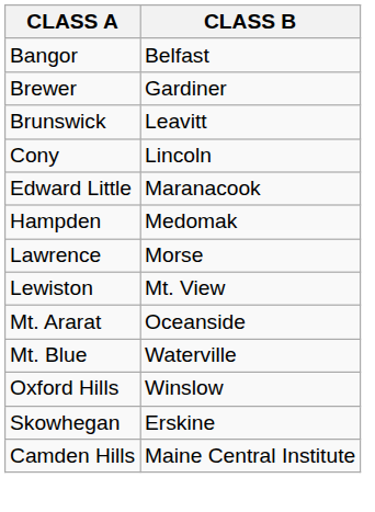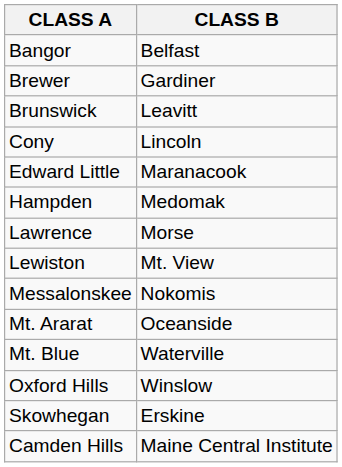+ row: Messalonskee | Nokomis
